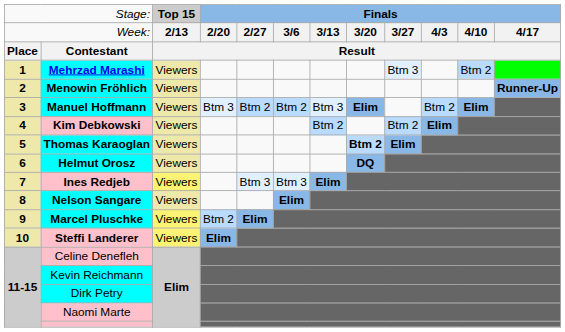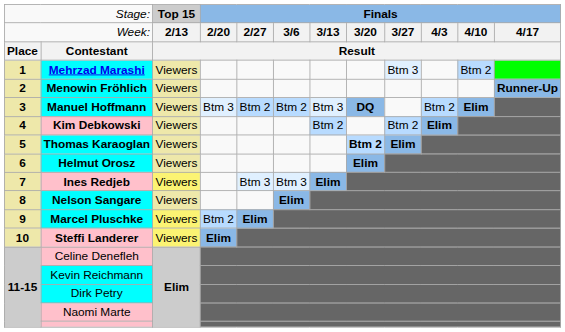Manuel Hoffmann | column 8: Elim -> DQ
Helmut Orosz | column 8: DQ -> Elim
